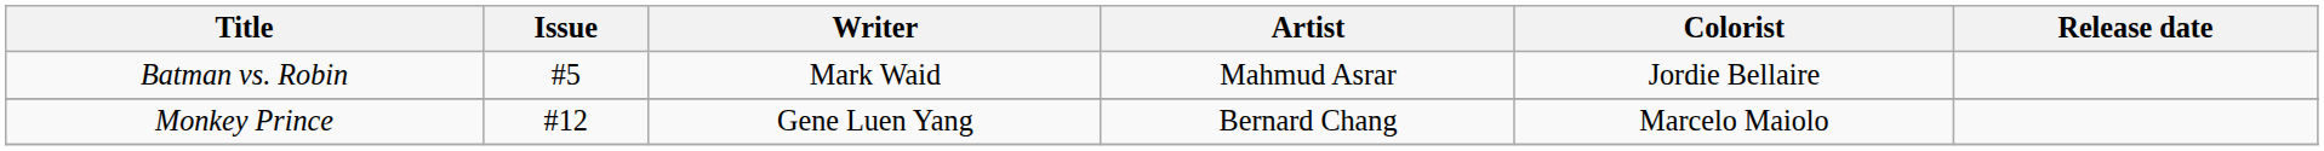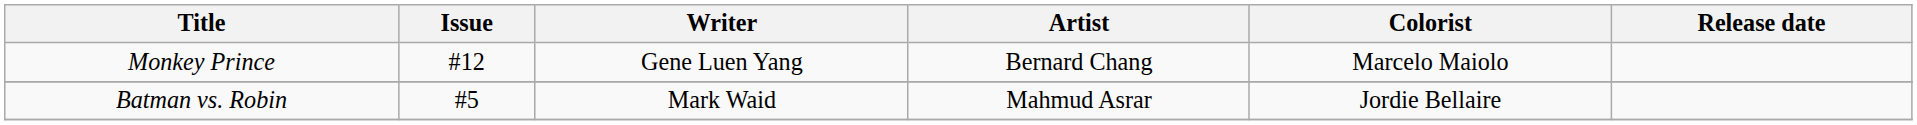rows swapped: Batman vs. Robin <-> Monkey Prince
